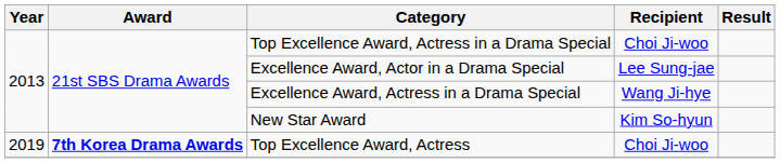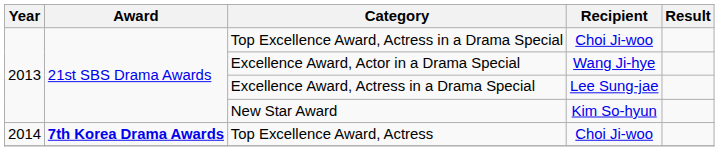Excellence Award, Actor in a Drama Special | Recipient: Lee Sung-jae -> Wang Ji-hye
Excellence Award, Actress in a Drama Special | Recipient: Wang Ji-hye -> Lee Sung-jae
Top Excellence Award, Actress | Year: 2019 -> 2014
